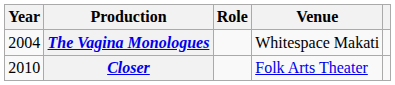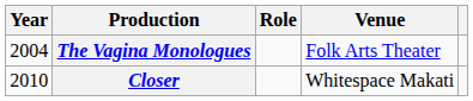The Vagina Monologues | Venue: Whitespace Makati -> Folk Arts Theater
Closer | Venue: Folk Arts Theater -> Whitespace Makati
